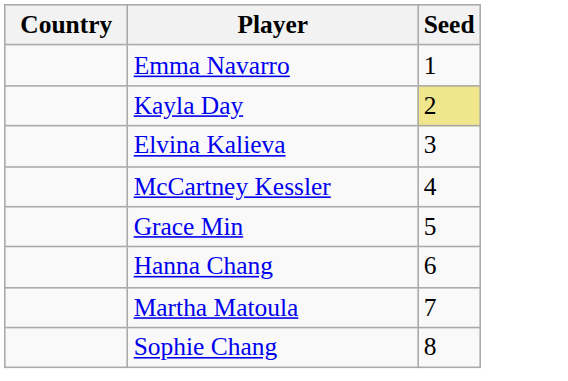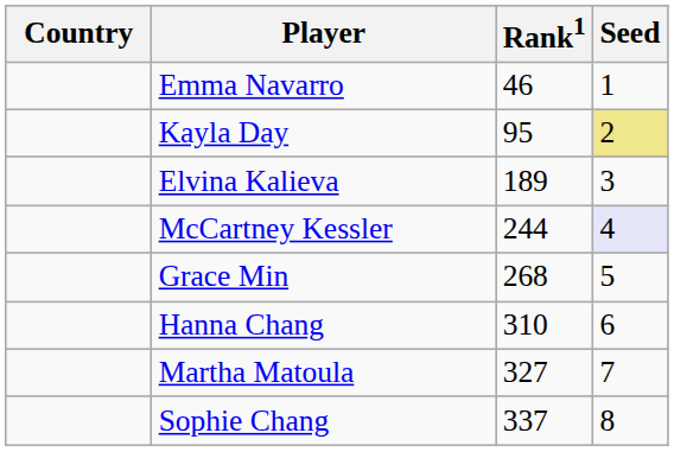+ column: Rank1 | 46 | 95 | 189 | 244 | 268 | 310 | 327 | 337
McCartney Kessler | Seed: no background -> lavender background
